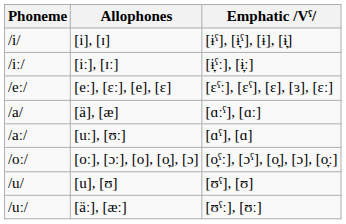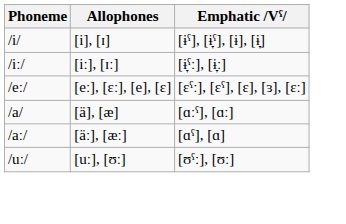/aː/ | Allophones: [uː], [ʊː] -> [äː], [æː]
- row: /oː/ | [oː], [ɔː], [o], [o̞], [ɔ] | [o̞ˤː], [ɔˤ], [o̞], [ɔ], [o̞ː]
- row: /u/ | [u], [ʊ] | [ʊˤ], [ʊ]
/uː/ | Allophones: [äː], [æː] -> [uː], [ʊː]
